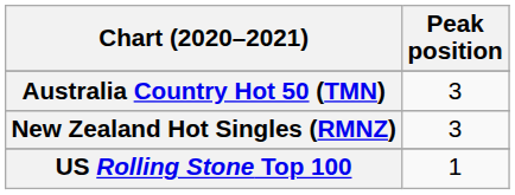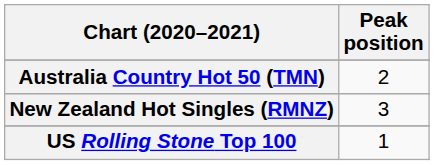Australia Country Hot 50 (TMN) | Peak position: 3 -> 2
